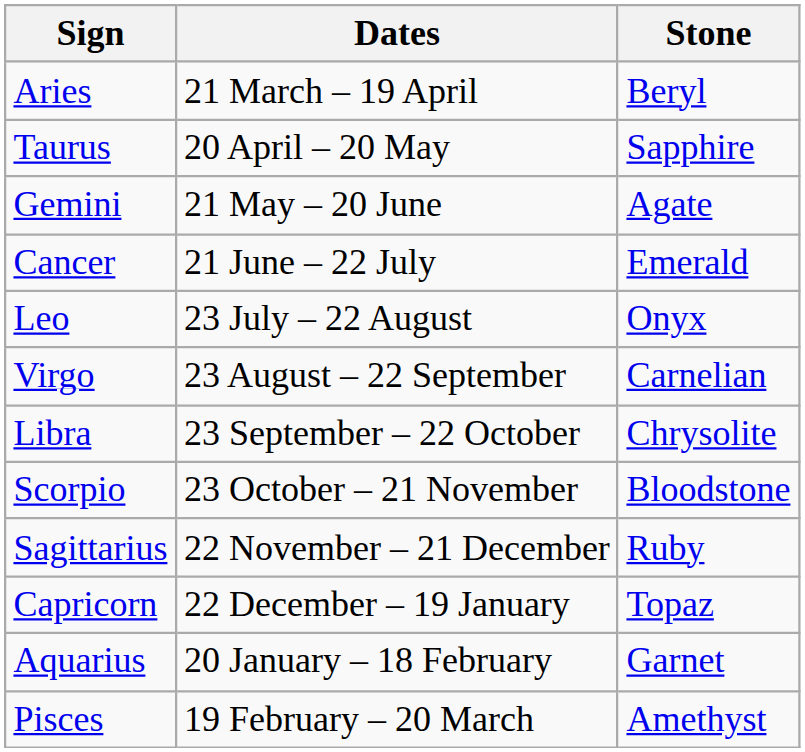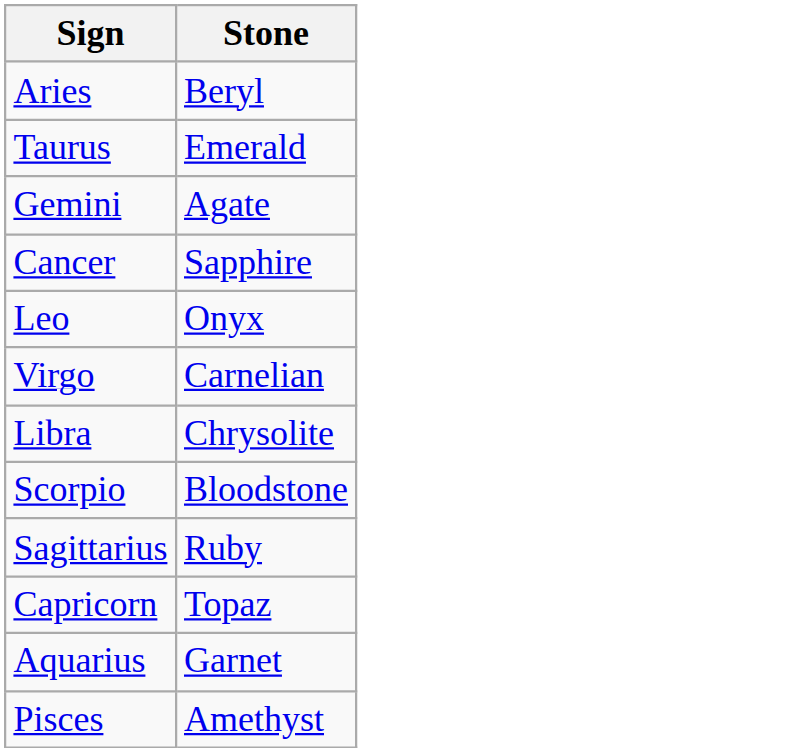- column: Dates | 21 March – 19 April | 20 April – 20 May | 21 May – 20 June | 21 June – 22 July | 23 July – 22 August | 23 August – 22 September | 23 September – 22 October | 23 October – 21 November | 22 November – 21 December | 22 December – 19 January | 20 January – 18 February | 19 February – 20 March
Taurus | Stone: Sapphire -> Emerald
Cancer | Stone: Emerald -> Sapphire
